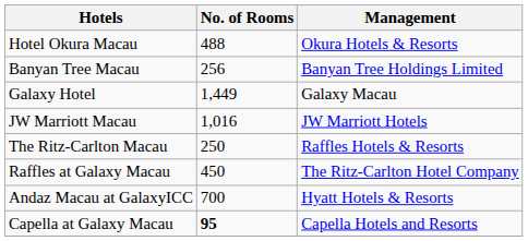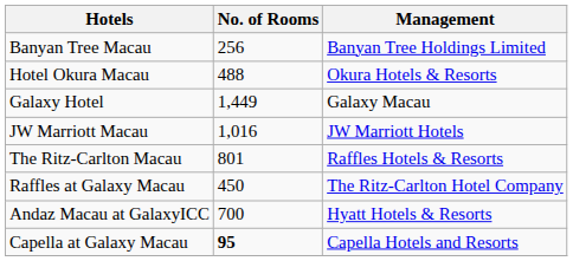rows swapped: Hotel Okura Macau <-> Banyan Tree Macau
The Ritz-Carlton Macau | No. of Rooms: 250 -> 801
